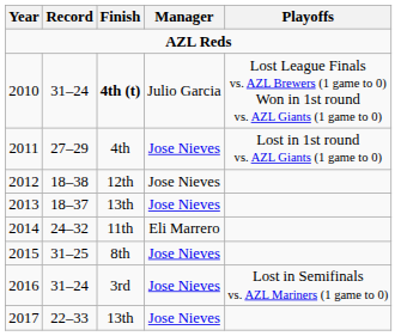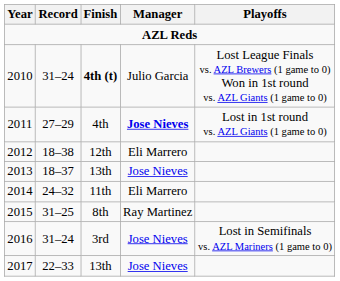2011 | Manager: normal -> bold
2012 | Manager: Jose Nieves -> Eli Marrero
2015 | Manager: Jose Nieves -> Ray Martinez
